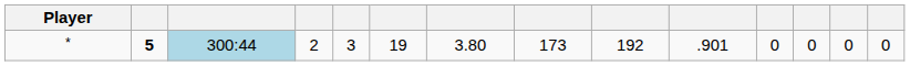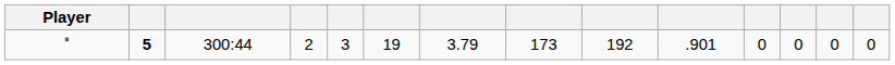* | column 3: lightblue background -> no background
* | column 7: 3.80 -> 3.79
